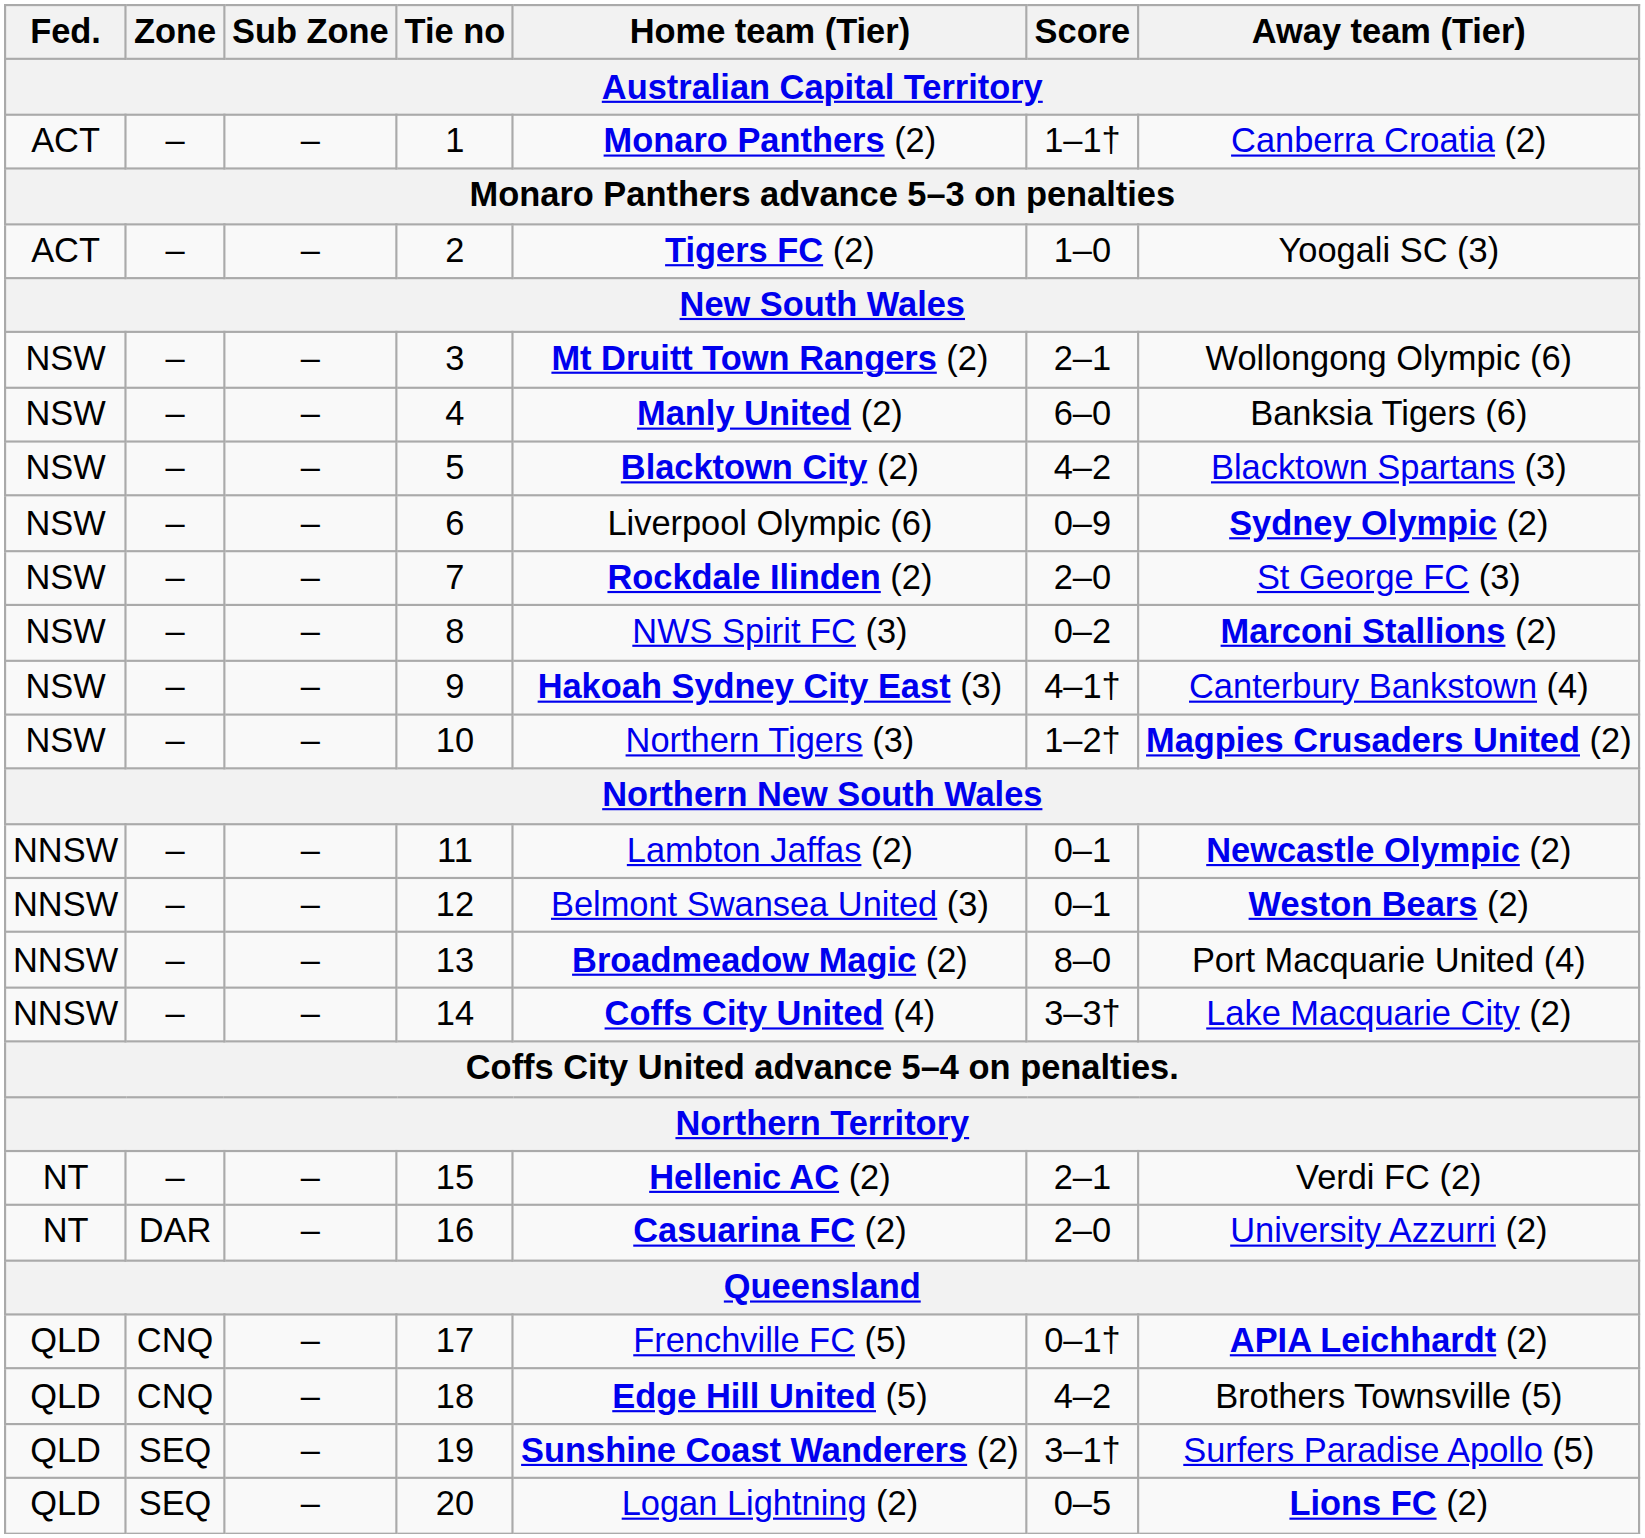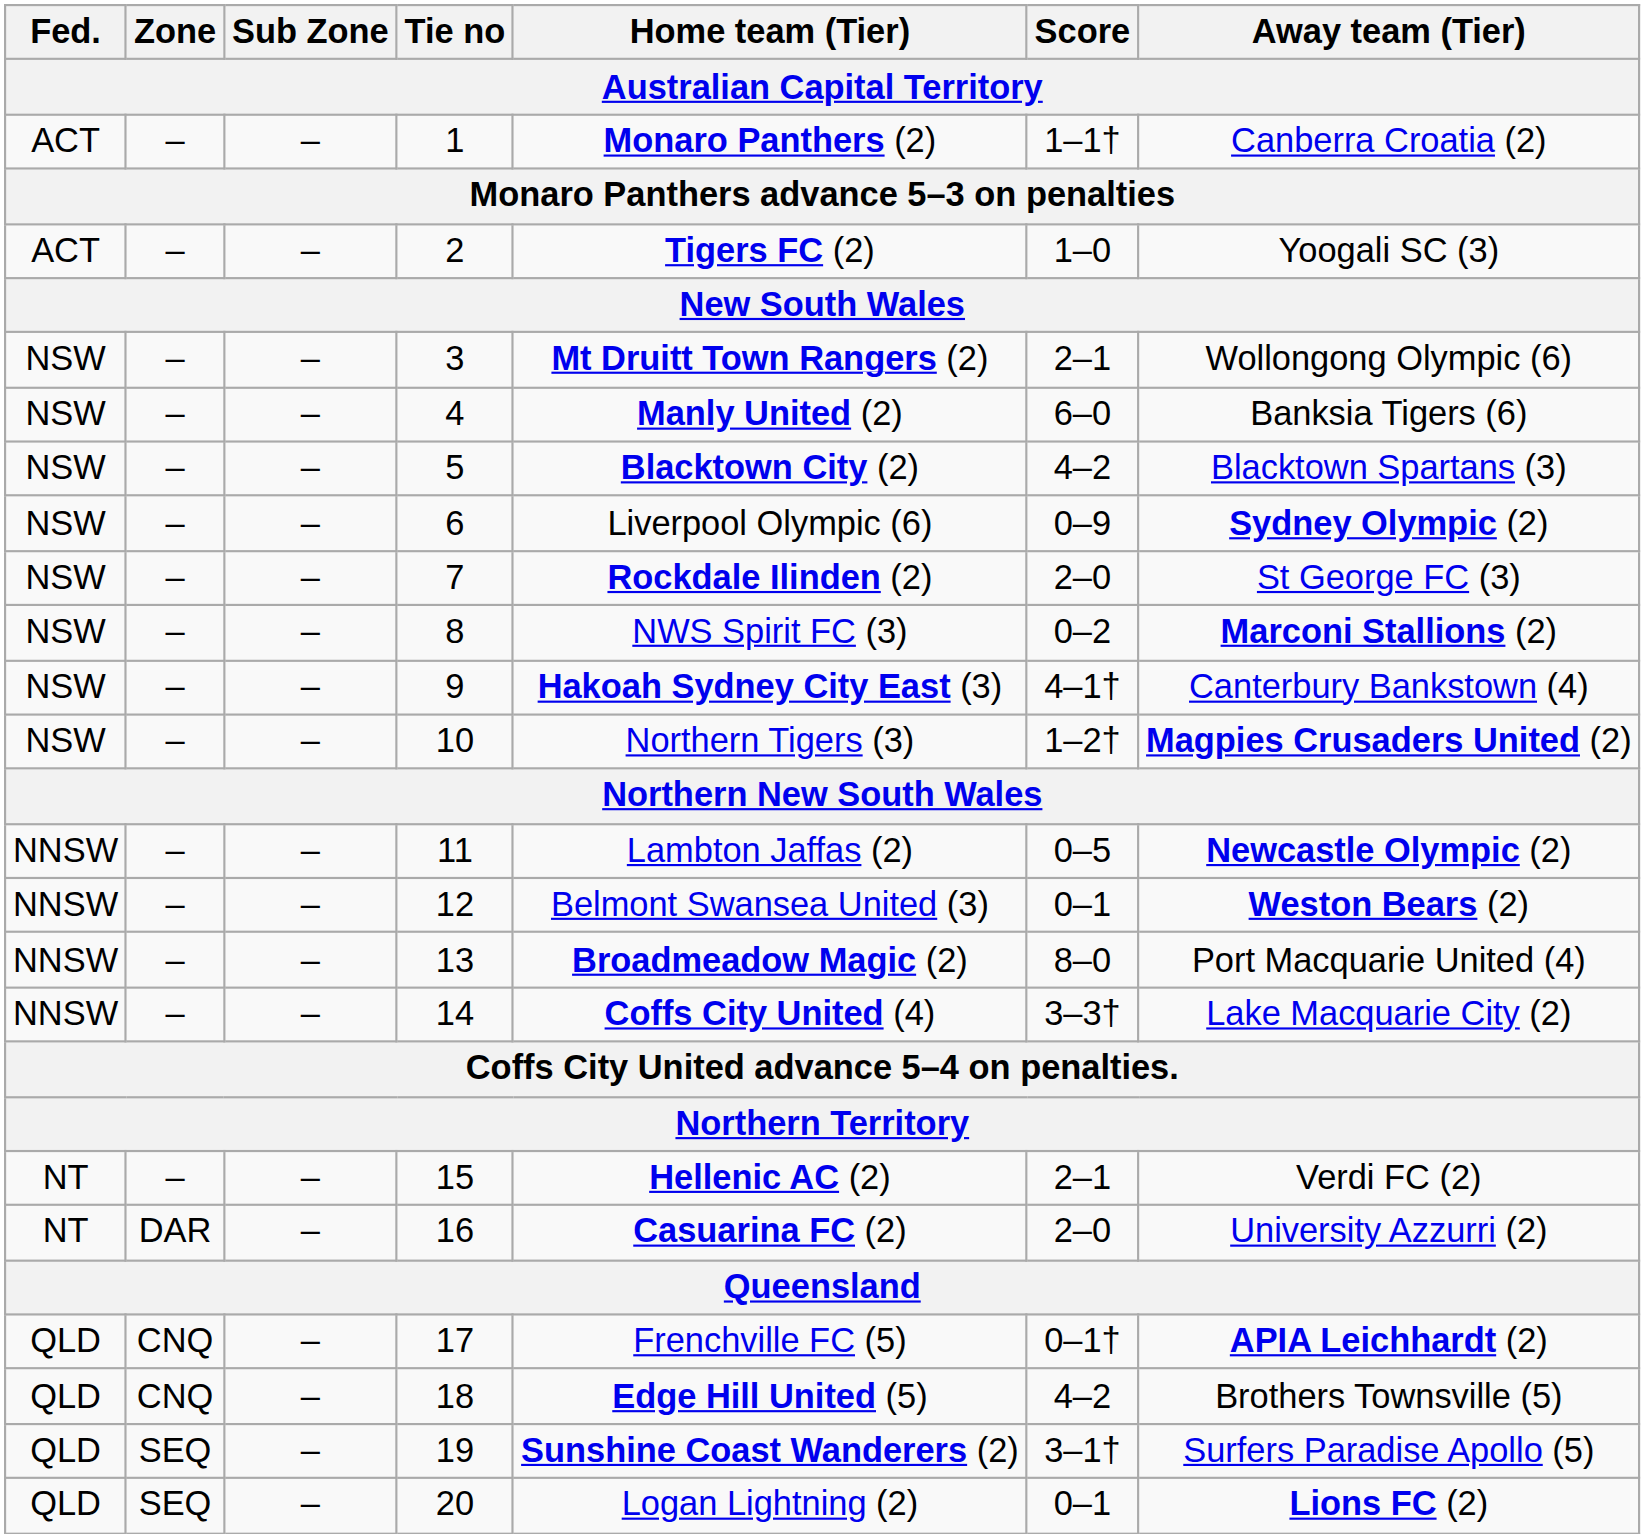11 | Score: 0–1 -> 0–5
20 | Score: 0–5 -> 0–1
